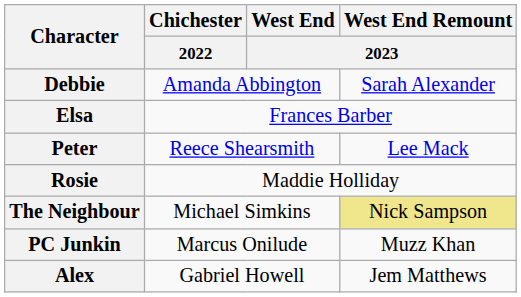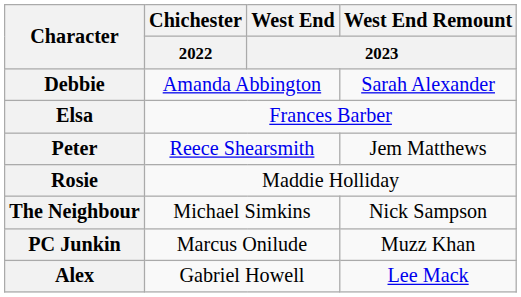Peter | West End Remount / 2023: Lee Mack -> Jem Matthews
The Neighbour | West End Remount / 2023: khaki background -> no background
Alex | West End Remount / 2023: Jem Matthews -> Lee Mack
